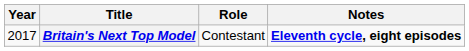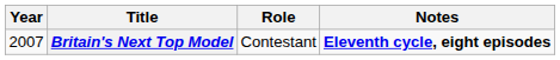Britain's Next Top Model | Year: 2017 -> 2007
